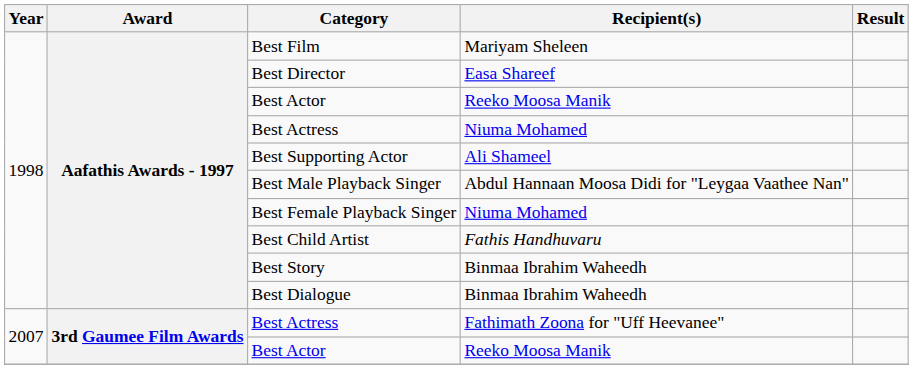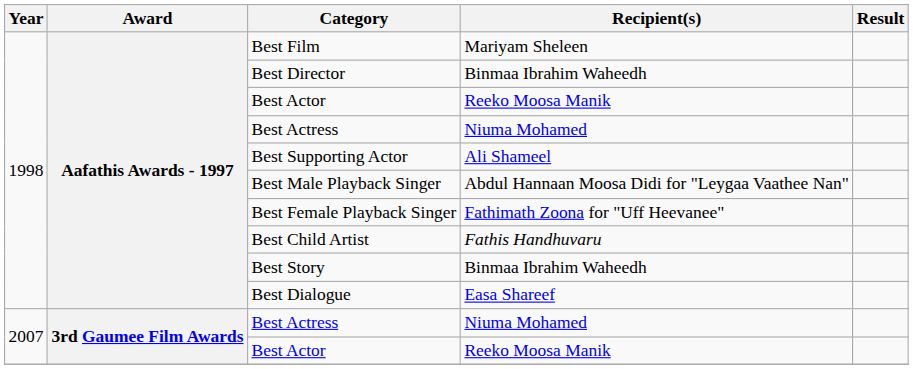Best Director | Recipient(s): Easa Shareef -> Binmaa Ibrahim Waheedh
Best Female Playback Singer | Recipient(s): Niuma Mohamed -> Fathimath Zoona for "Uff Heevanee"
Best Dialogue | Recipient(s): Binmaa Ibrahim Waheedh -> Easa Shareef
2007 / Best Actress | Recipient(s): Fathimath Zoona for "Uff Heevanee" -> Niuma Mohamed
